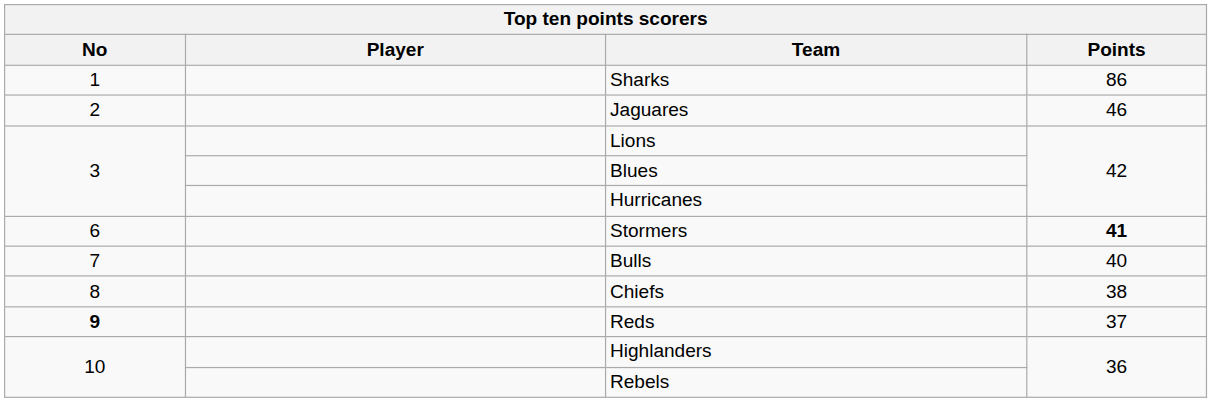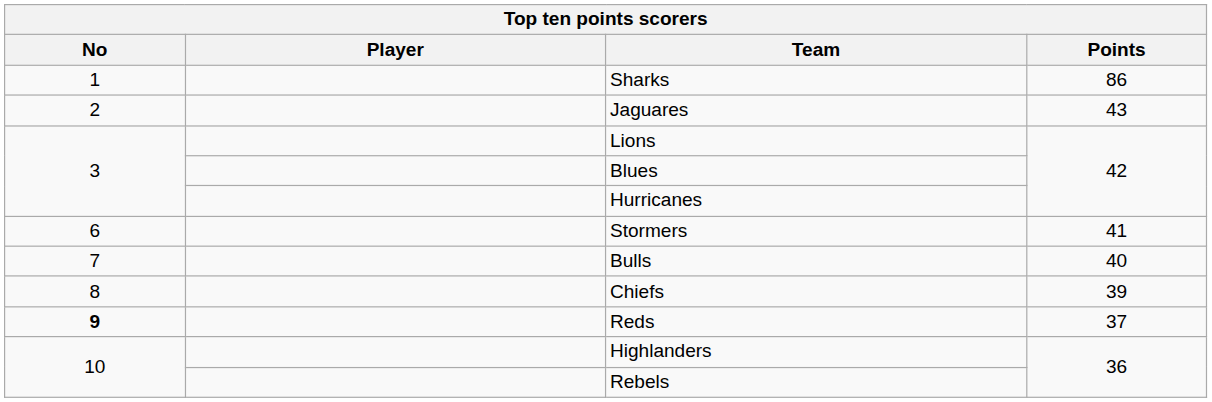Jaguares | Points: 46 -> 43
Stormers | Points: bold -> normal
Chiefs | Points: 38 -> 39
